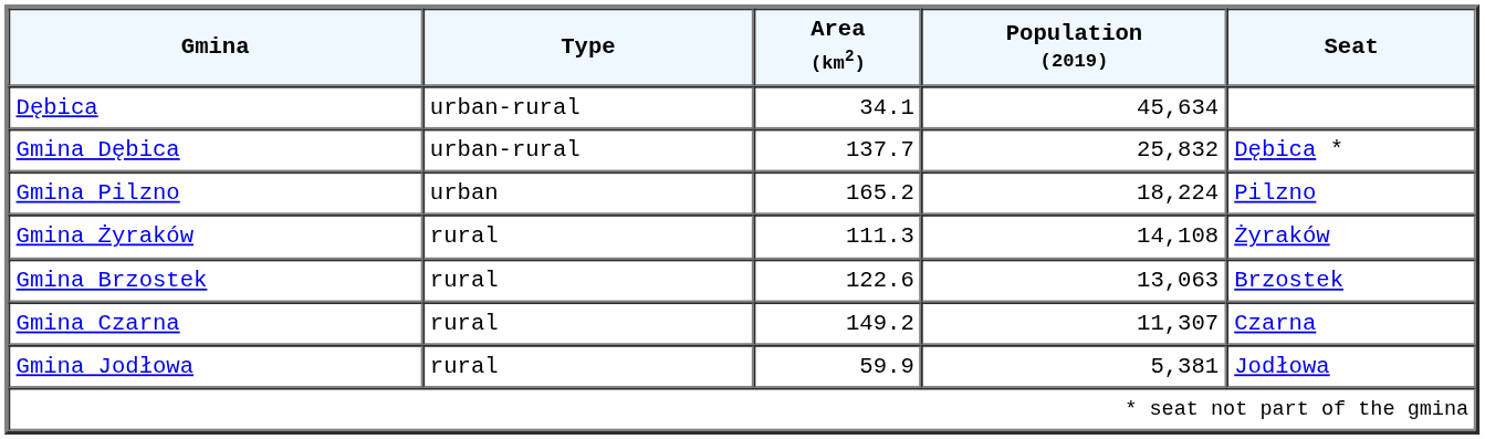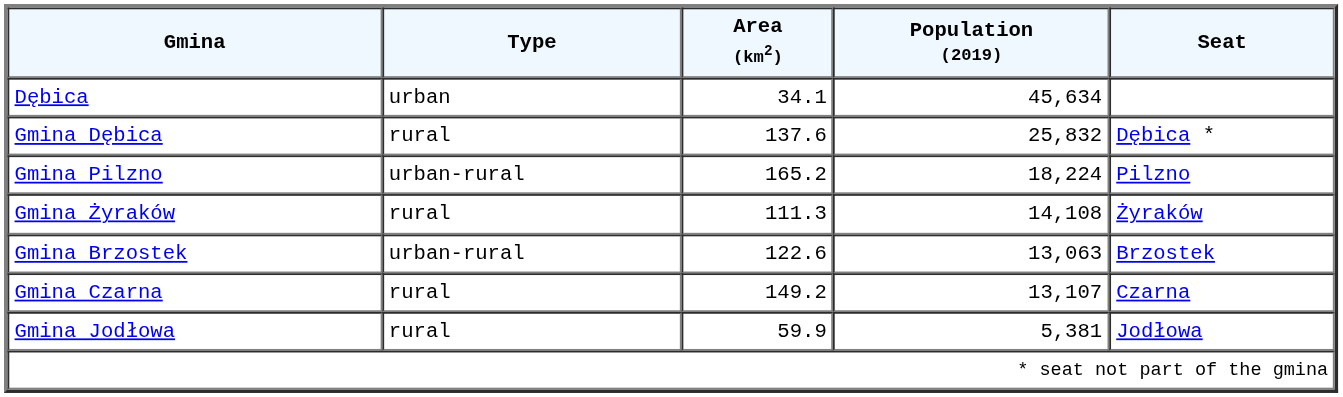Dębica | Type: urban-rural -> urban
Gmina Dębica | Type: urban-rural -> rural
Gmina Dębica | Area (km2): 137.7 -> 137.6
Gmina Pilzno | Type: urban -> urban-rural
Gmina Brzostek | Type: rural -> urban-rural
Gmina Czarna | Population (2019): 11,307 -> 13,107
